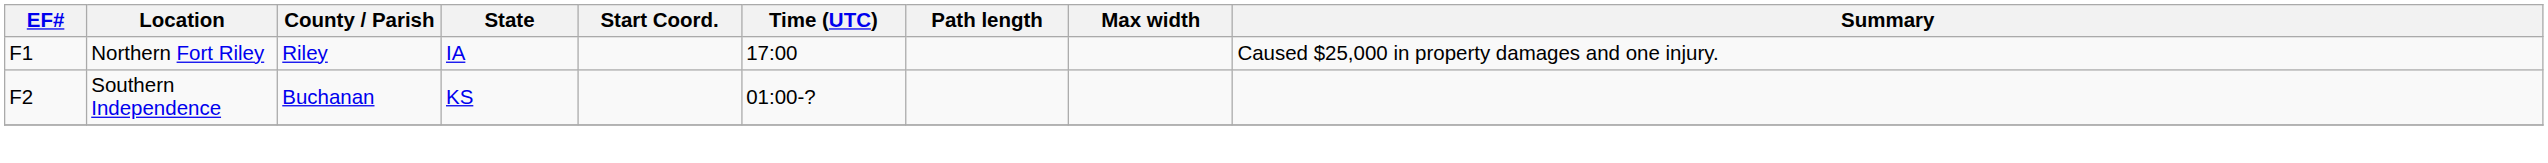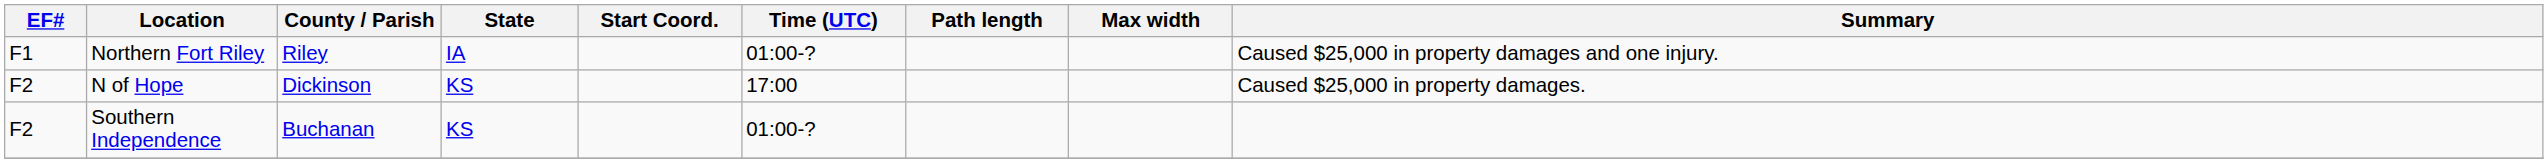Northern Fort Riley | Time (UTC): 17:00 -> 01:00-?
+ row: F2 | N of Hope | Dickinson | KS | 17:00 | Caused $25,000 in property damages.
